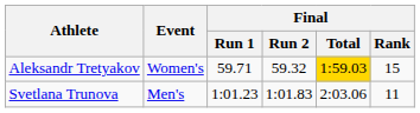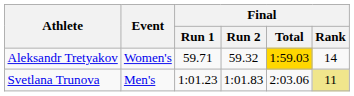Aleksandr Tretyakov | Final / Rank: 15 -> 14
Svetlana Trunova | Final / Rank: no background -> khaki background
